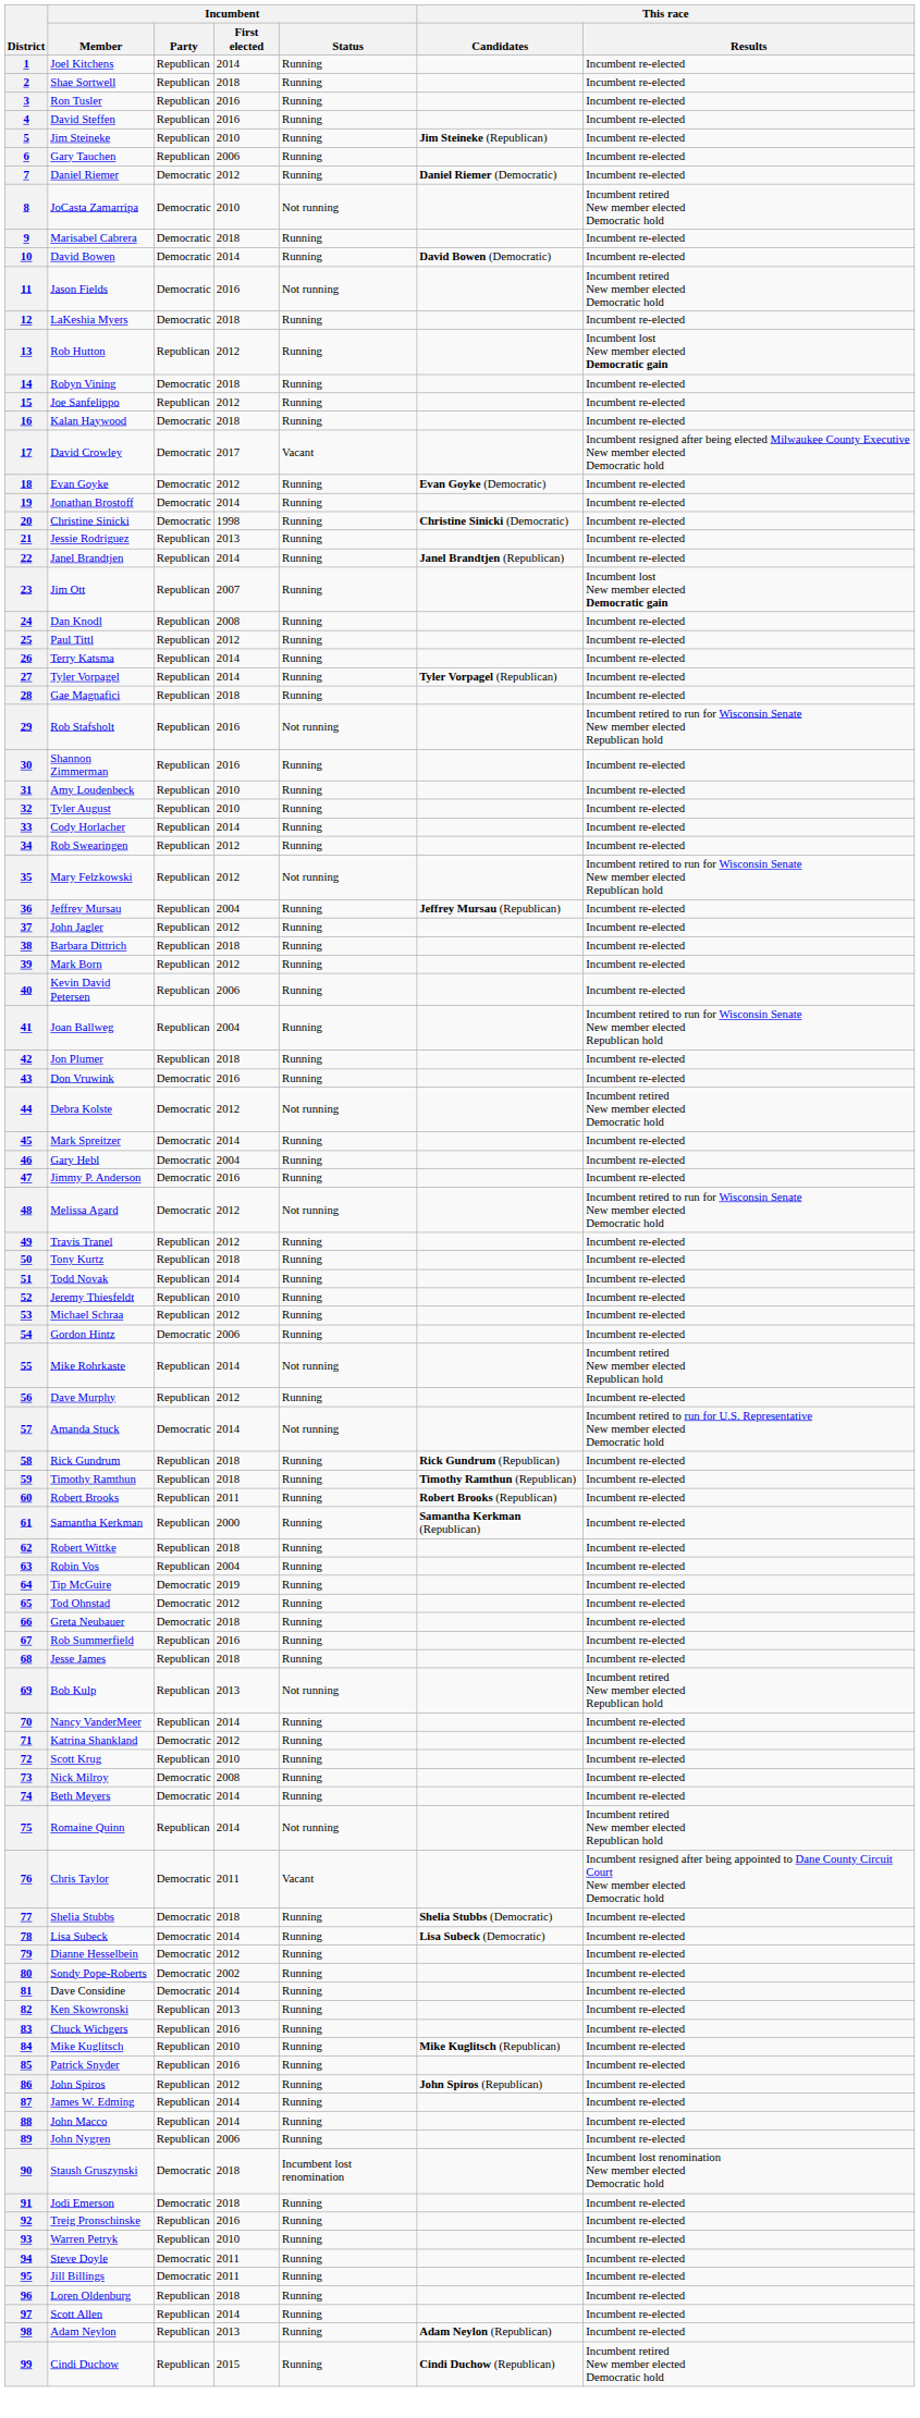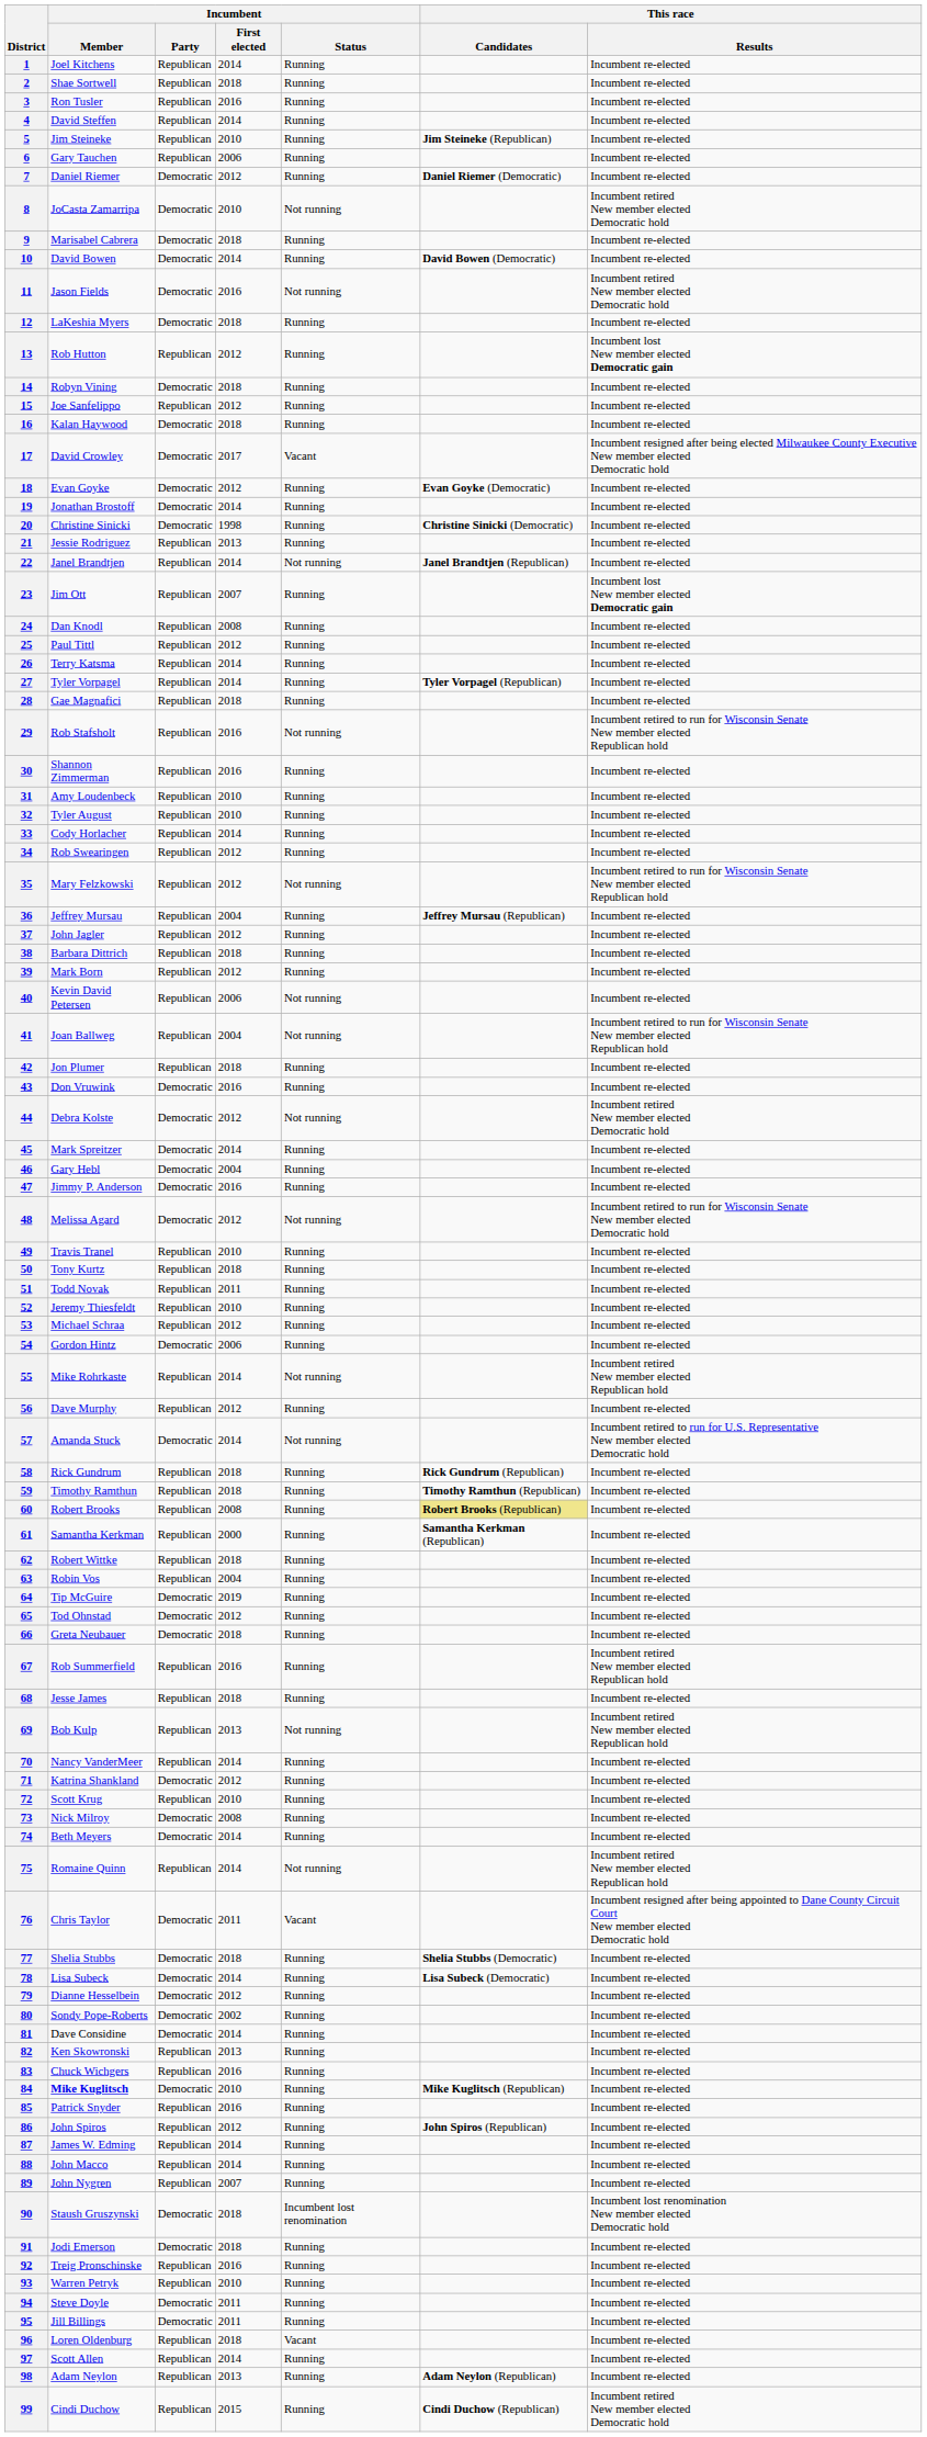4 | Incumbent / First elected: 2016 -> 2014
22 | Incumbent / Status: Running -> Not running
40 | Incumbent / Status: Running -> Not running
41 | Incumbent / Status: Running -> Not running
49 | Incumbent / First elected: 2012 -> 2010
51 | Incumbent / First elected: 2014 -> 2011
60 | Incumbent / First elected: 2011 -> 2008
60 | This race / Candidates: no background -> khaki background
67 | This race / Results: Incumbent re-elected -> Incumbent retired New member elected Republican hold
84 | Incumbent / Member: normal -> bold
84 | Incumbent / Party: Republican -> Democratic
89 | Incumbent / First elected: 2006 -> 2007
96 | Incumbent / Status: Running -> Vacant
